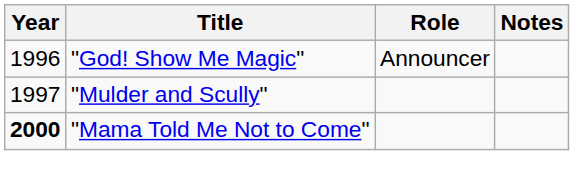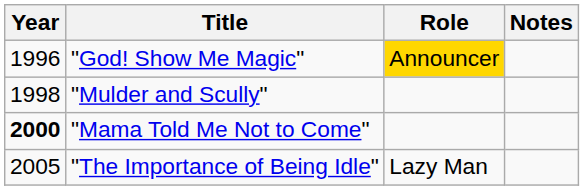"God! Show Me Magic" | Role: no background -> gold background
"Mulder and Scully" | Year: 1997 -> 1998
+ row: 2005 | "The Importance of Being Idle" | Lazy Man
